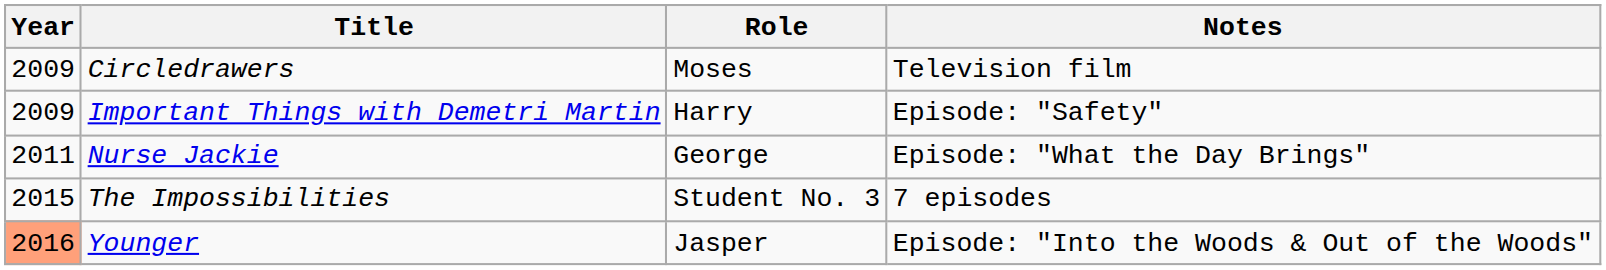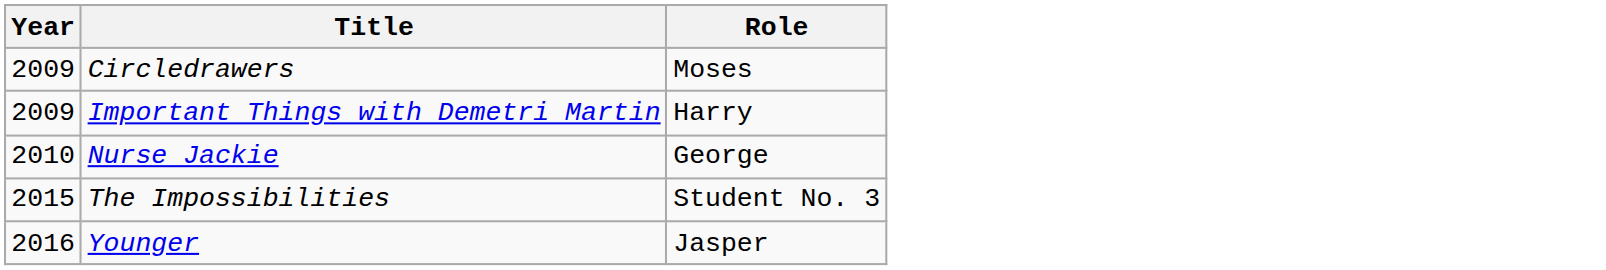- column: Notes | Television film | Episode: "Safety" | Episode: "What the Day Brings" | 7 episodes | Episode: "Into the Woods & Out of the Woods"
Nurse Jackie | Year: 2011 -> 2010
Younger | Year: lightsalmon background -> no background
